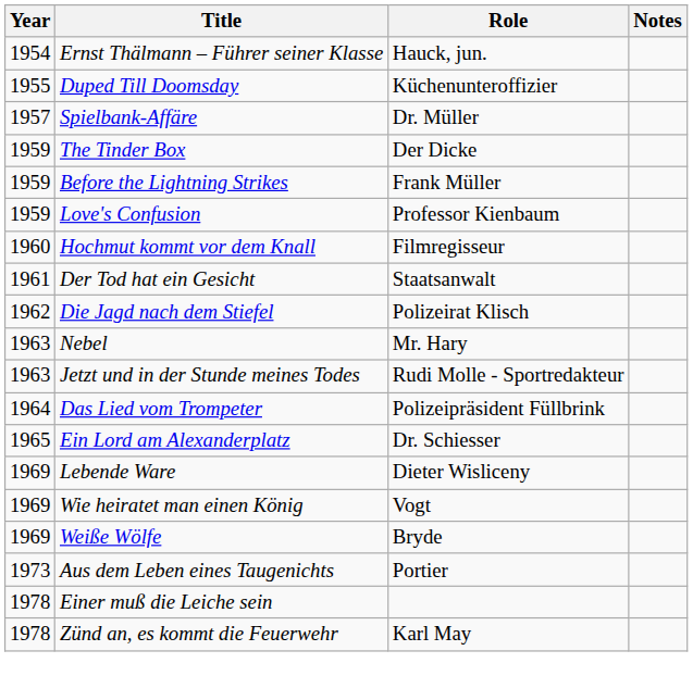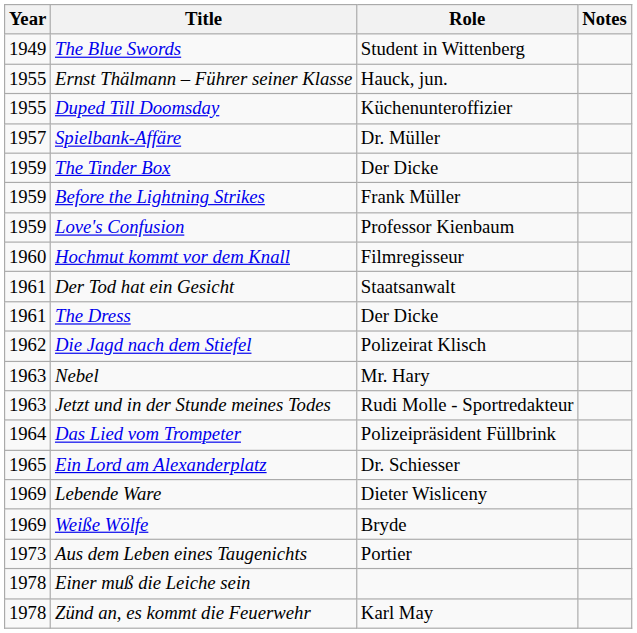+ row: 1949 | The Blue Swords | Student in Wittenberg
Ernst Thälmann – Führer seiner Klasse | Year: 1954 -> 1955
+ row: 1961 | The Dress | Der Dicke
- row: 1969 | Wie heiratet man einen König | Vogt
